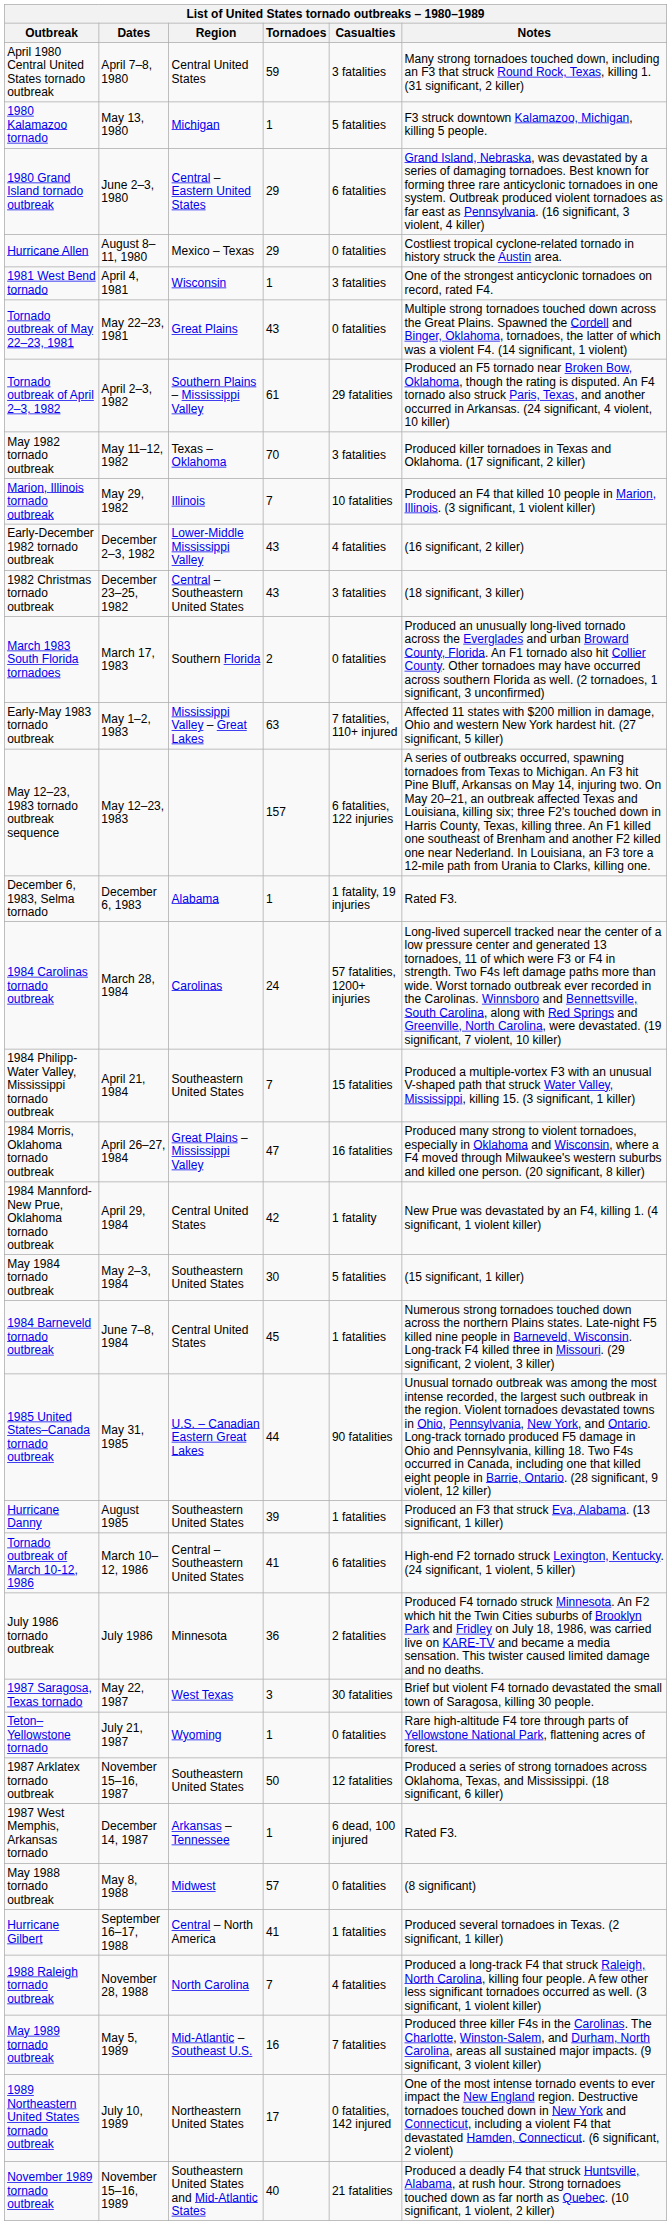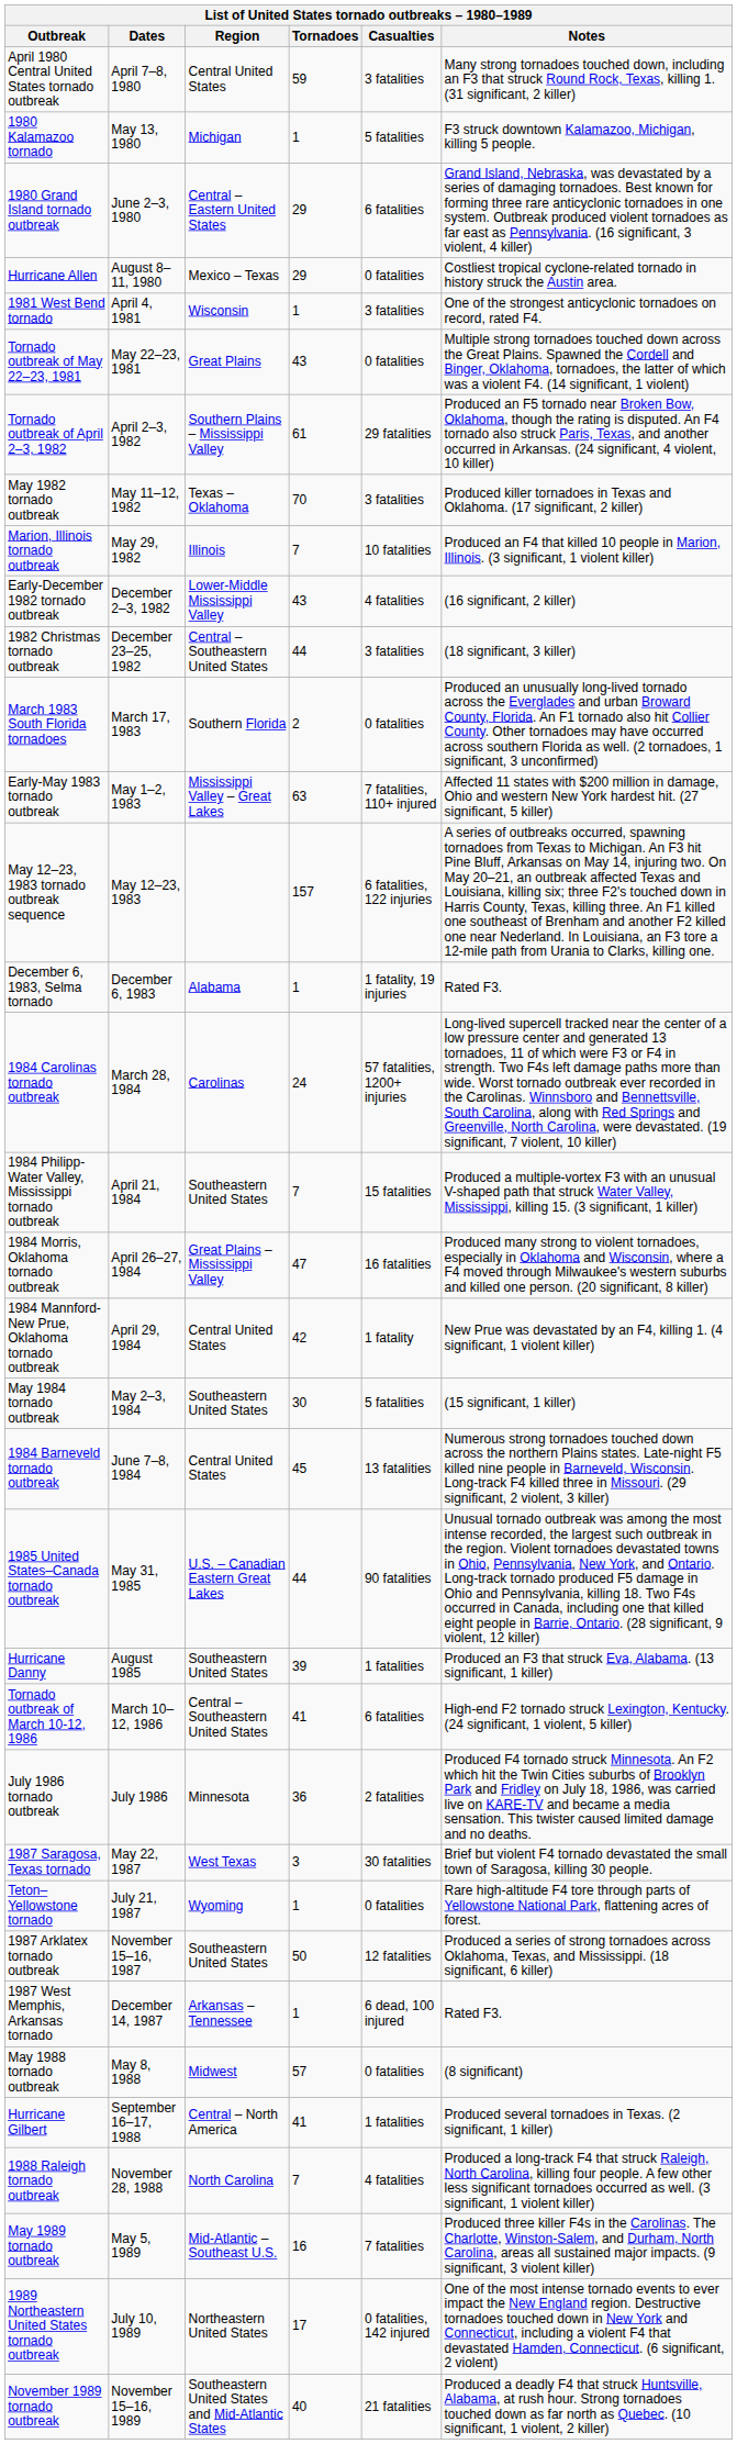1982 Christmas tornado outbreak | Tornadoes: 43 -> 44
1984 Barneveld tornado outbreak | Casualties: 1 fatalities -> 13 fatalities
